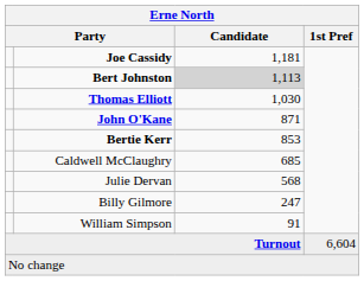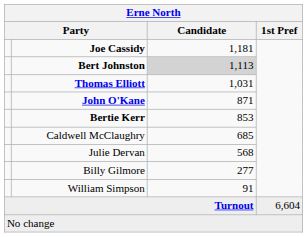Thomas Elliott | Candidate: 1,030 -> 1,031
Billy Gilmore | Candidate: 247 -> 277
